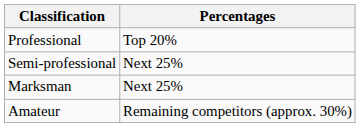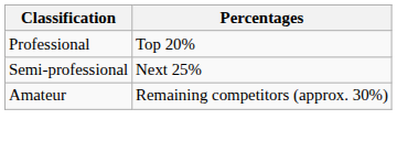- row: Marksman | Next 25%
